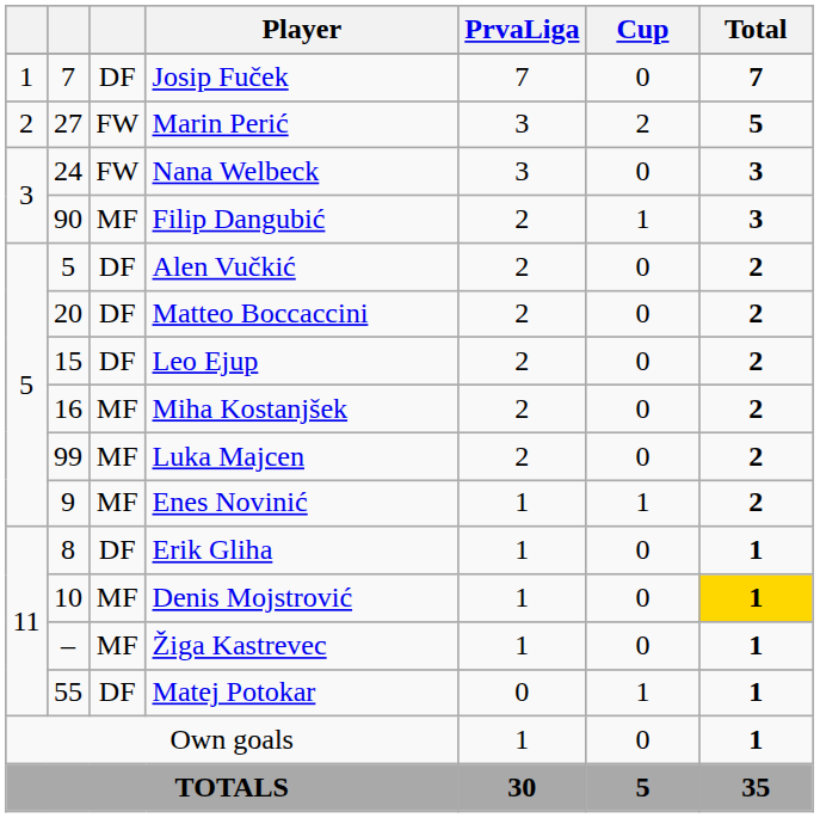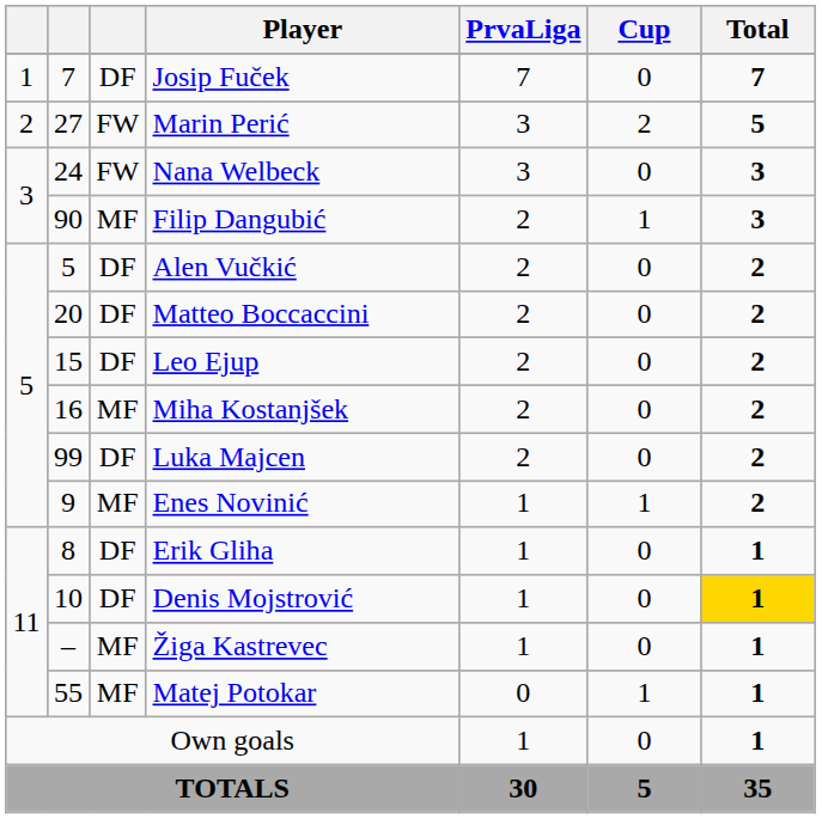Luka Majcen | column 3: MF -> DF
Denis Mojstrović | column 3: MF -> DF
Matej Potokar | column 3: DF -> MF
